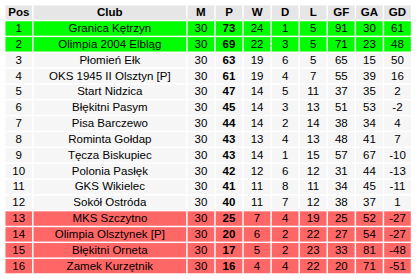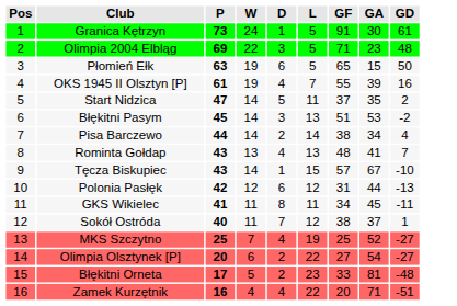- column: M | 30 | 30 | 30 | 30 | 30 | 30 | 30 | 30 | 30 | 30 | 30 | 30 | 30 | 30 | 30 | 30
